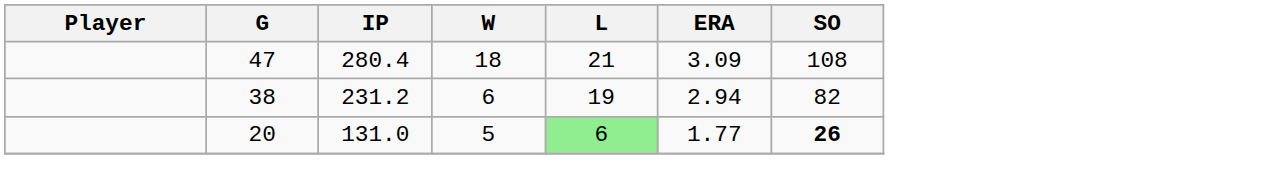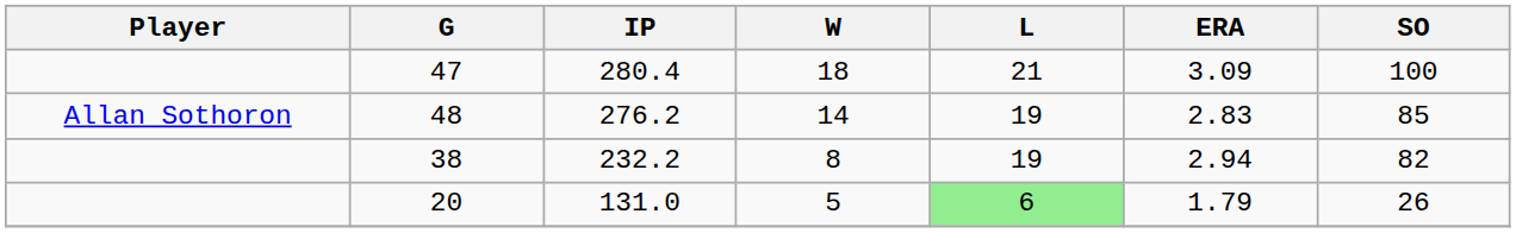47 | SO: 108 -> 100
+ row: Allan Sothoron | 48 | 276.2 | 14 | 19 | 2.83 | 85
38 | IP: 231.2 -> 232.2
38 | W: 6 -> 8
20 | ERA: 1.77 -> 1.79
20 | SO: bold -> normal
